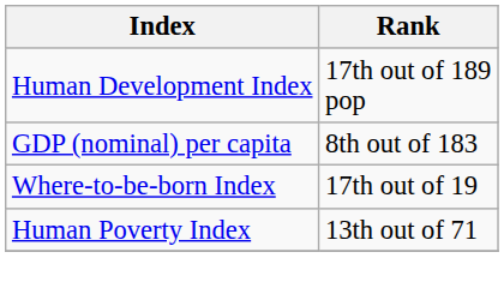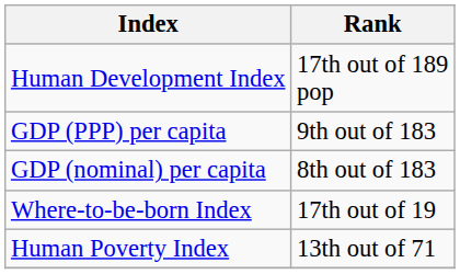+ row: GDP (PPP) per capita | 9th out of 183
